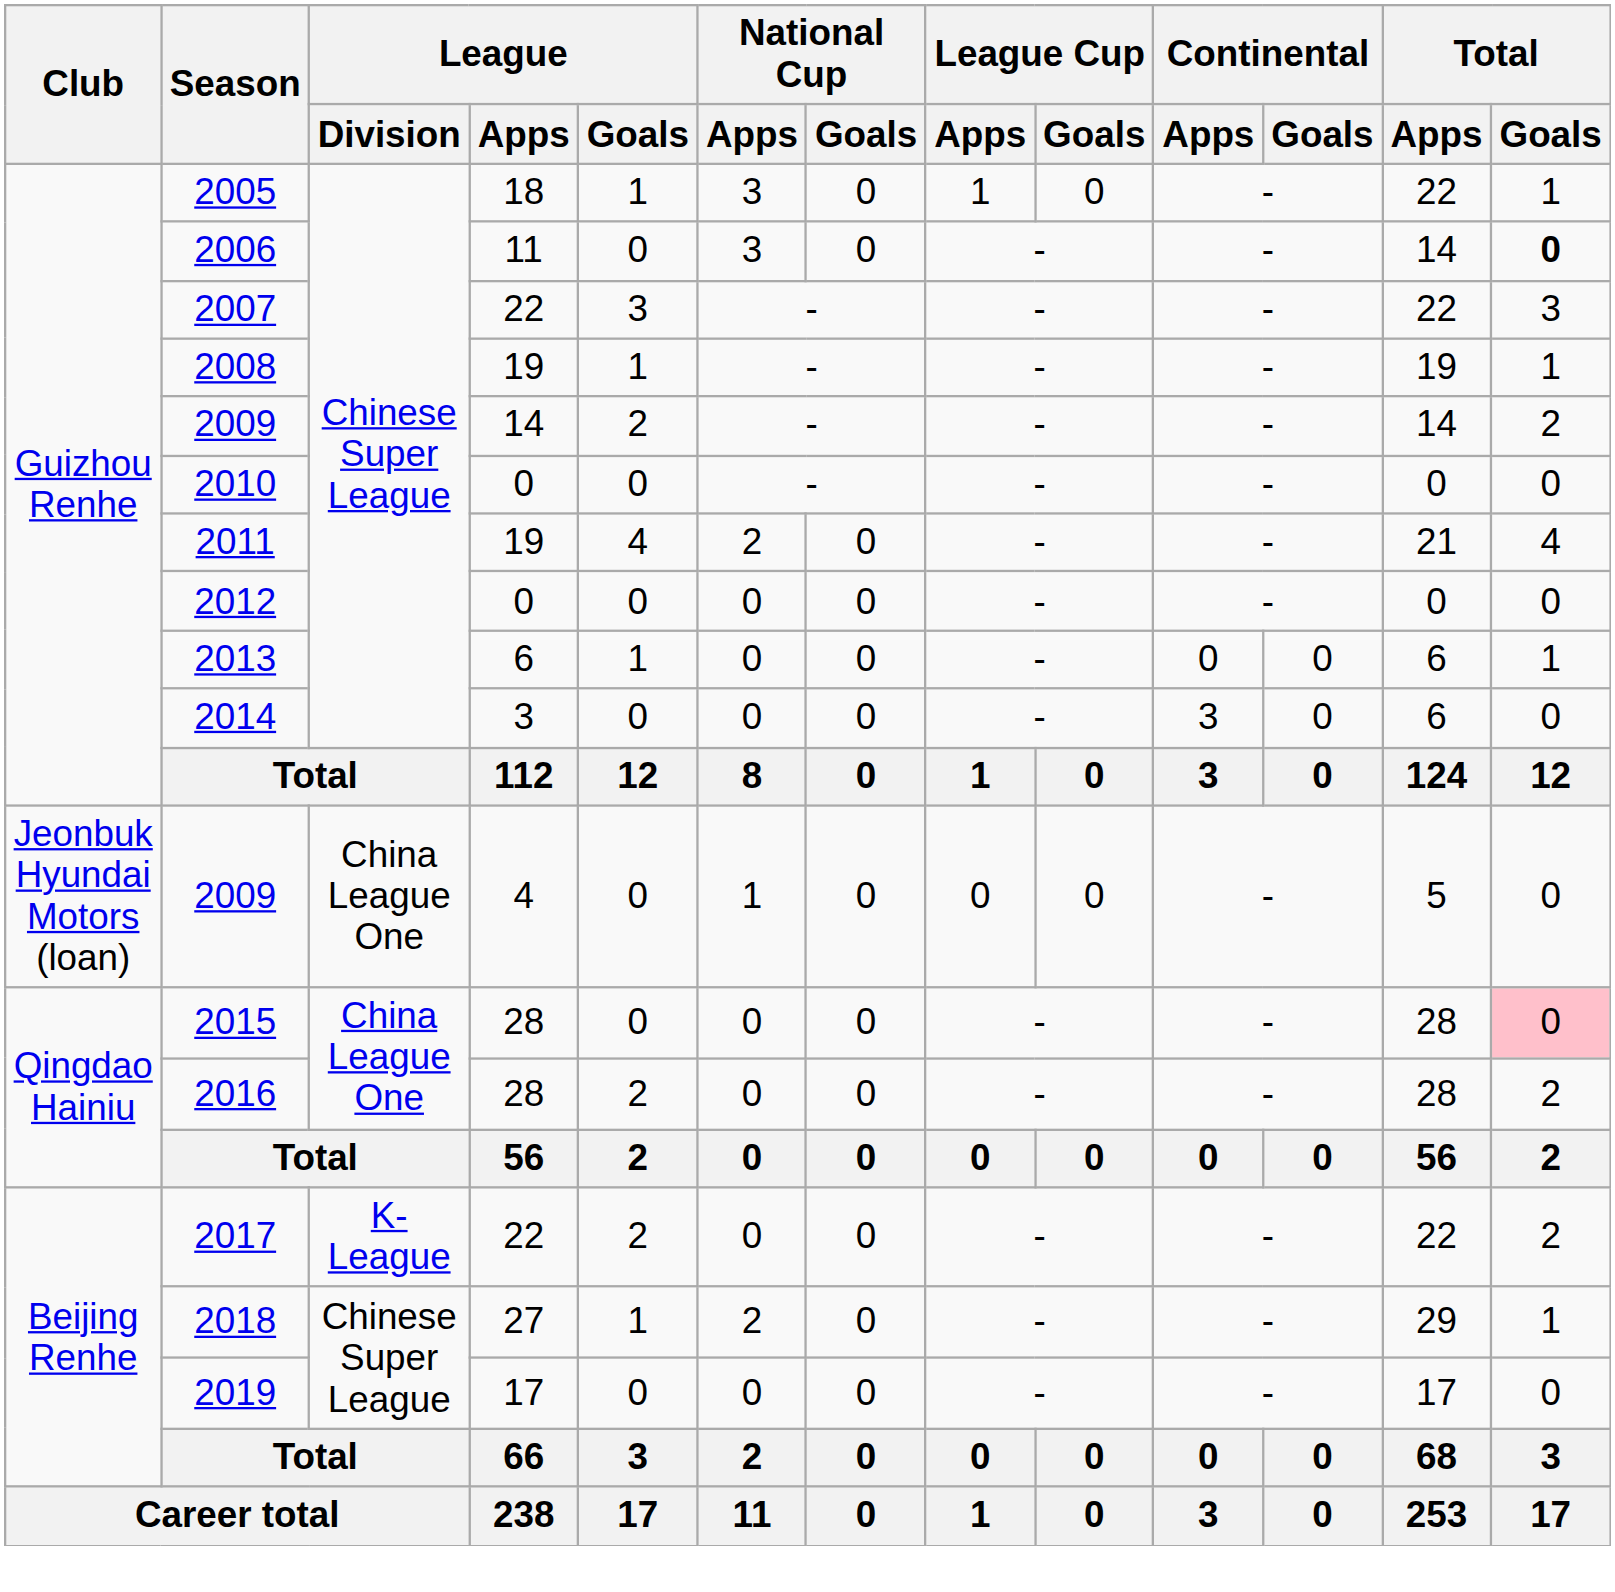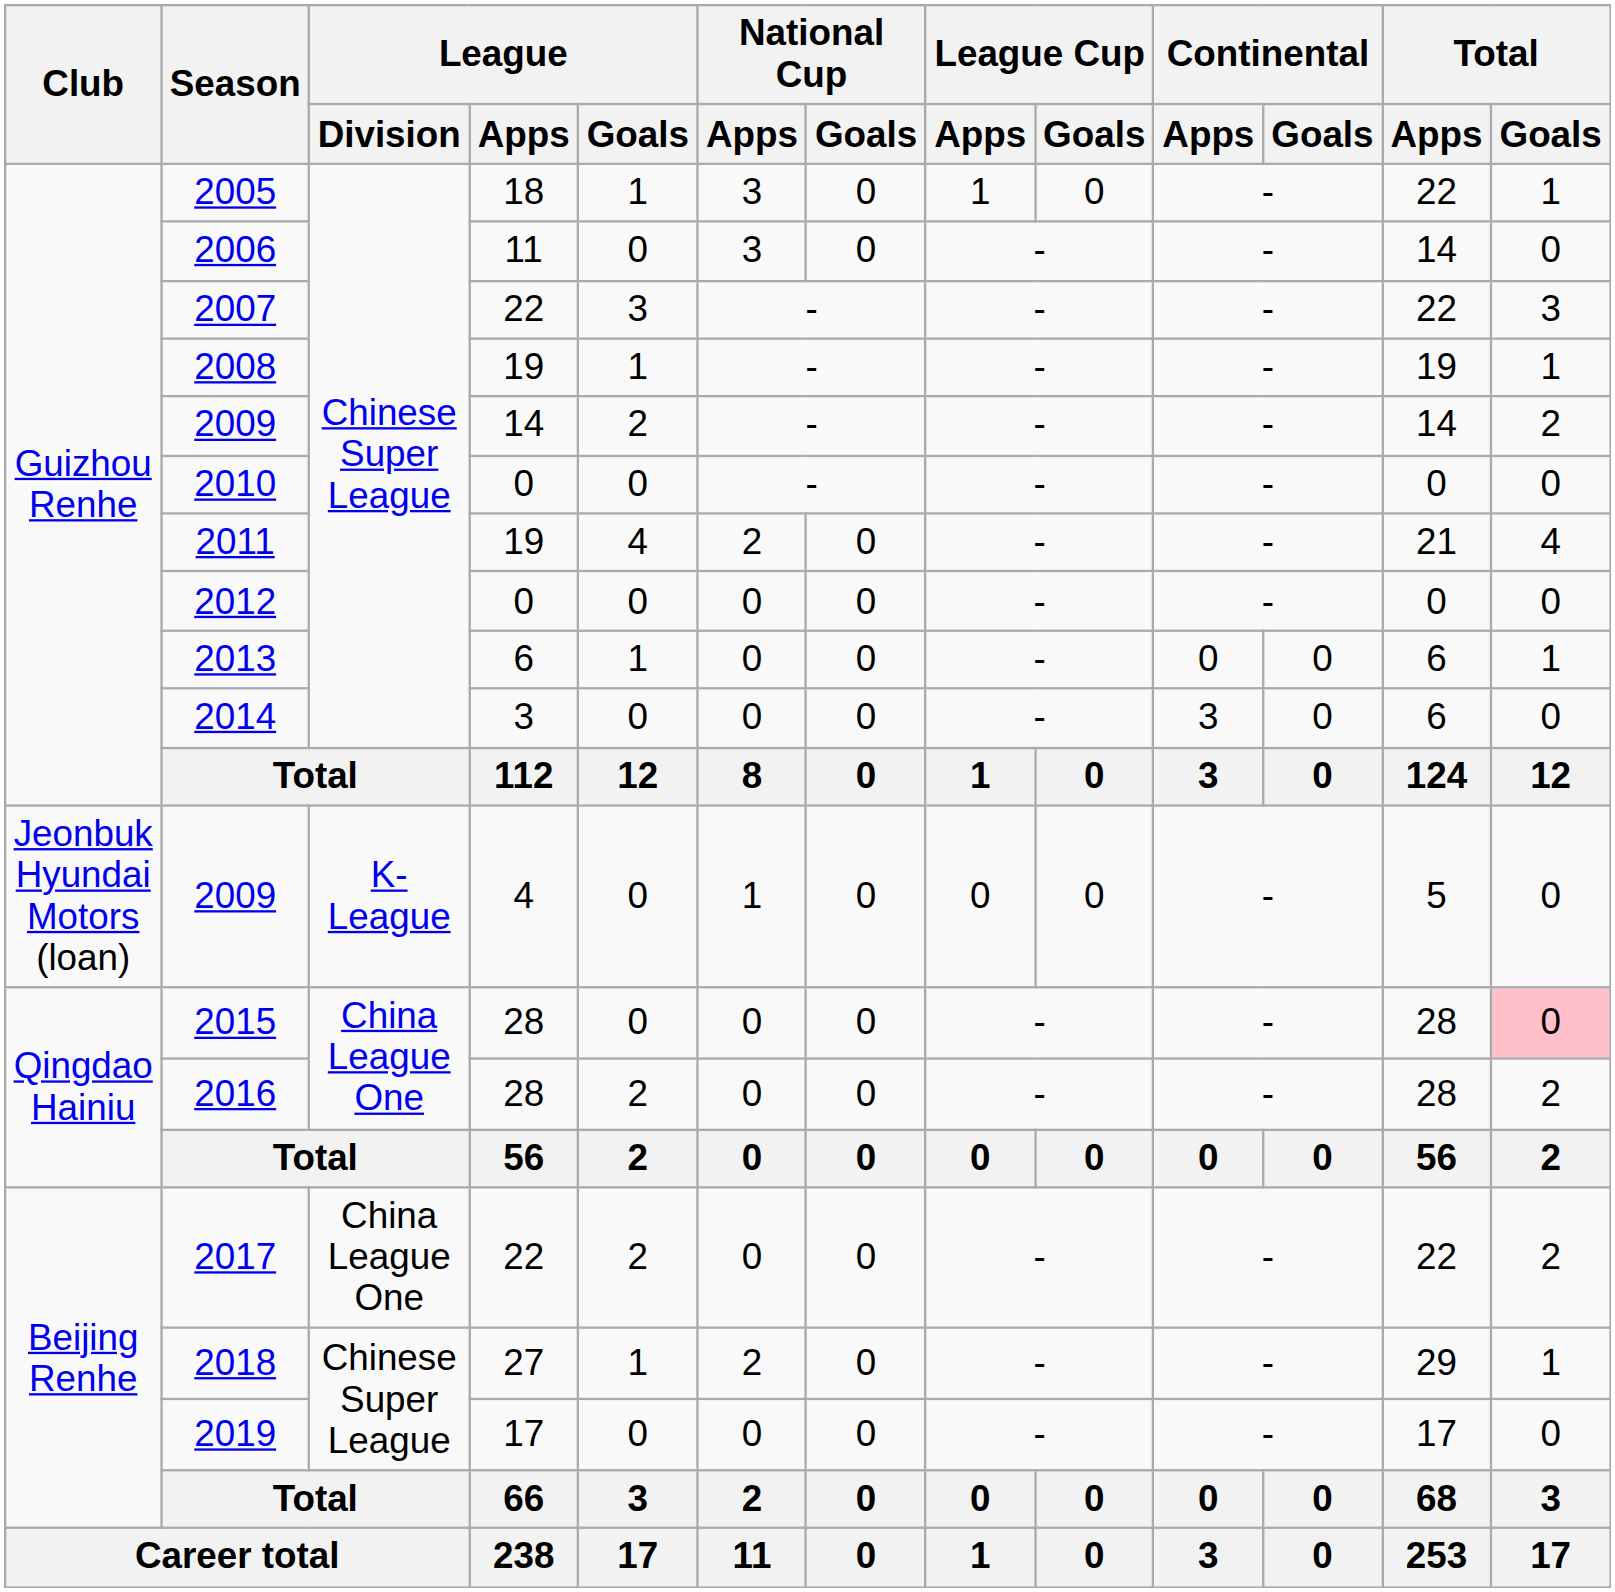2006 | Total / Goals: bold -> normal
2009 / 4 | League / Division: China League One -> K-League
2017 | League / Division: K-League -> China League One
